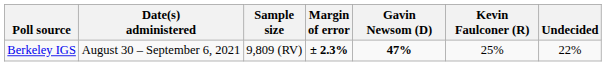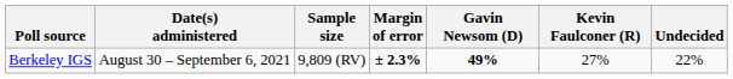Berkeley IGS | Gavin Newsom (D): 47% -> 49%
Berkeley IGS | Kevin Faulconer (R): 25% -> 27%
